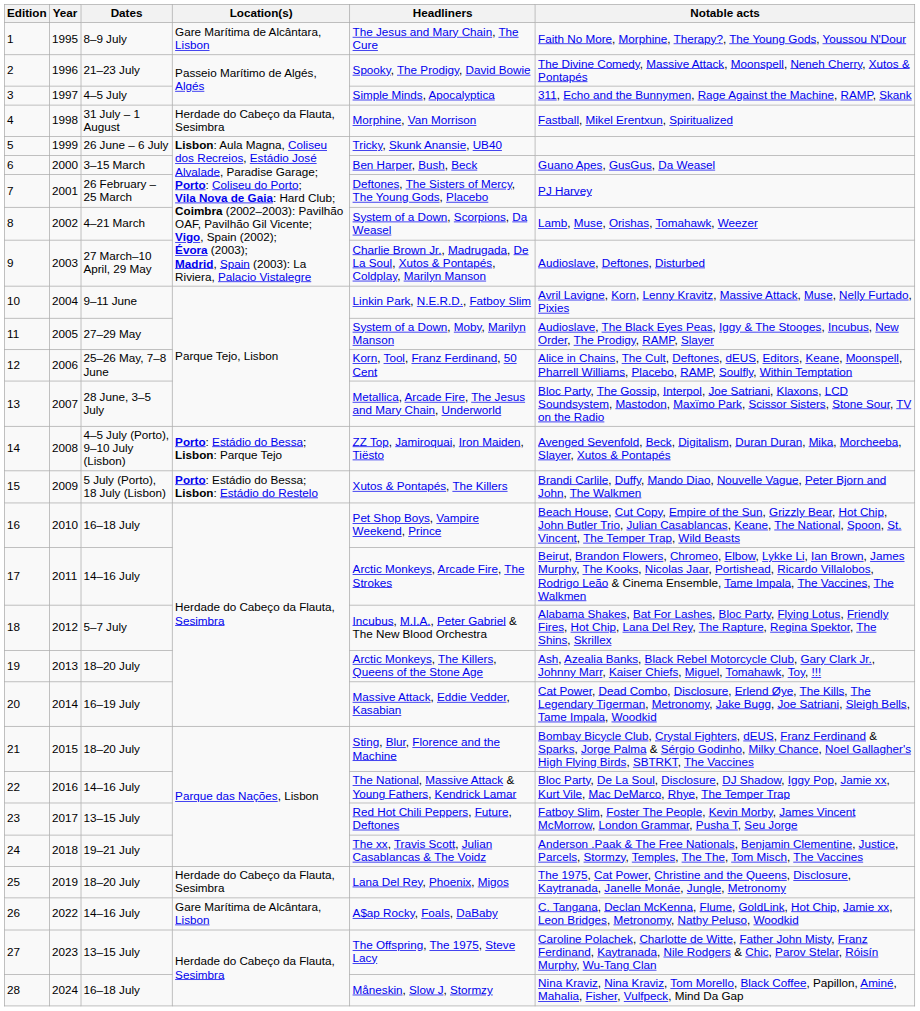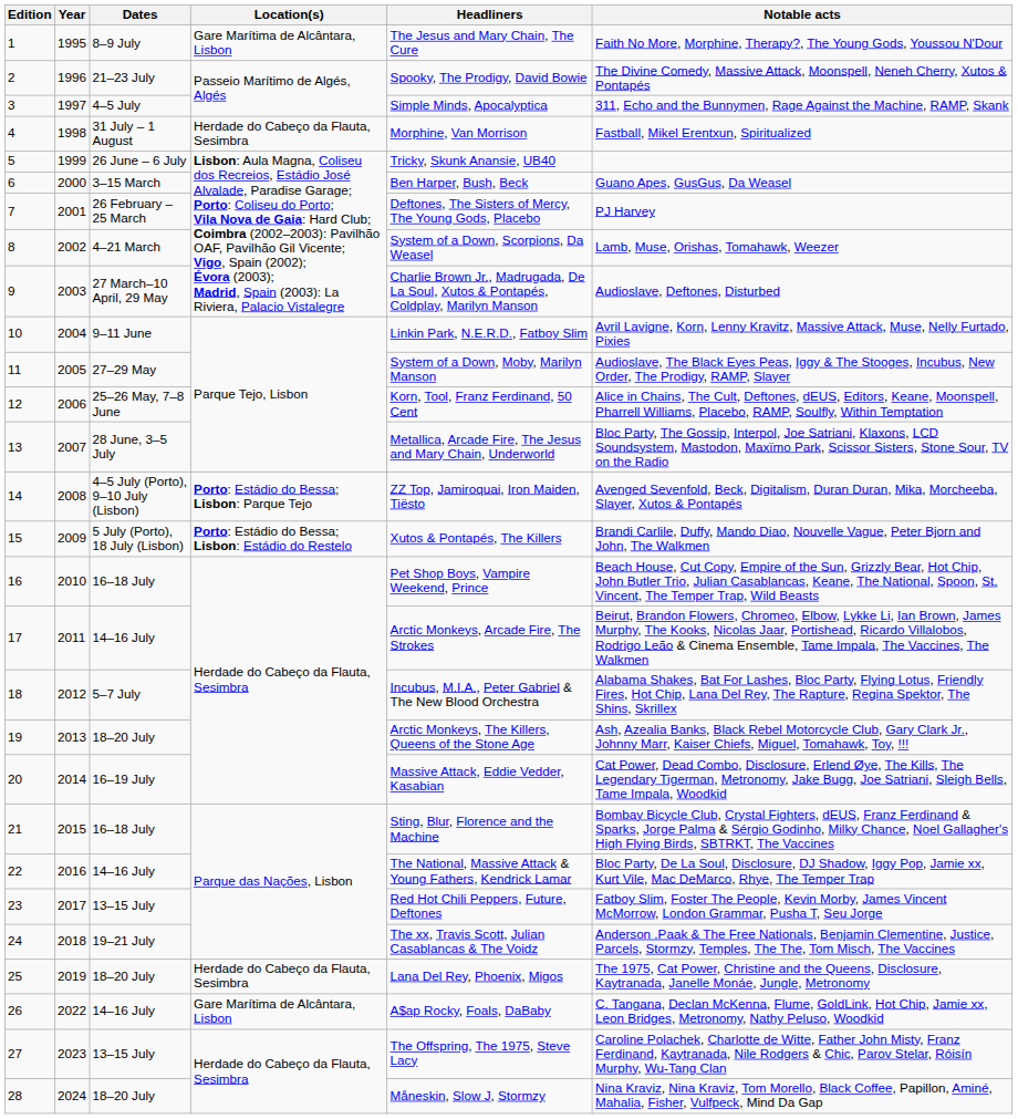21 | Dates: 18–20 July -> 16–18 July
28 | Dates: 16–18 July -> 18–20 July
